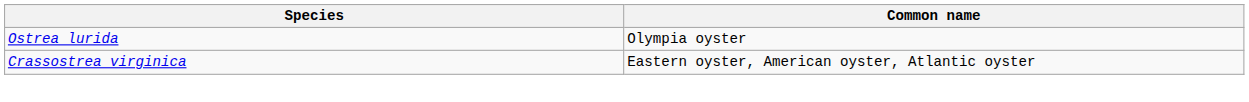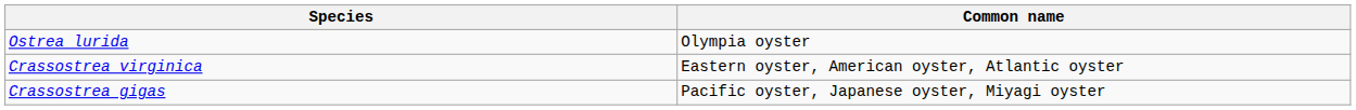+ row: Crassostrea gigas | Pacific oyster, Japanese oyster, Miyagi oyster
